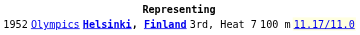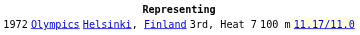Olympics | column 1: 1952 -> 1972
Olympics | column 3: bold -> normal
